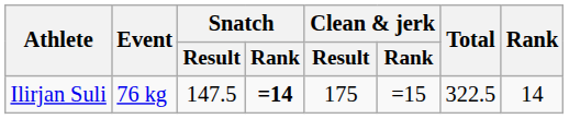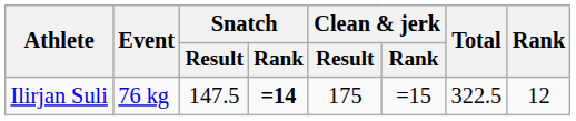Ilirjan Suli | Rank: 14 -> 12
